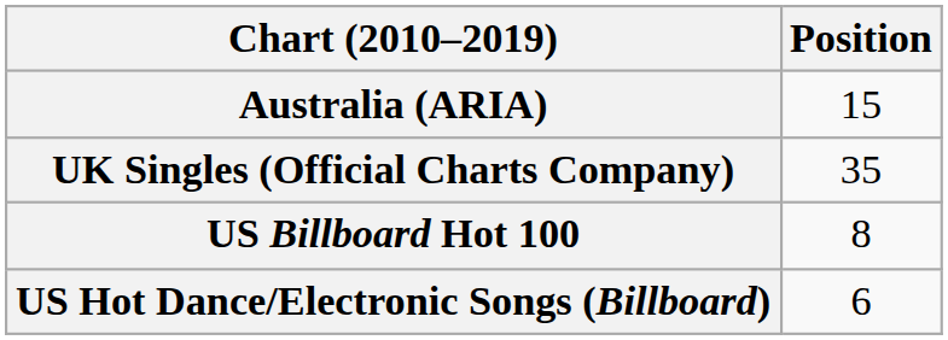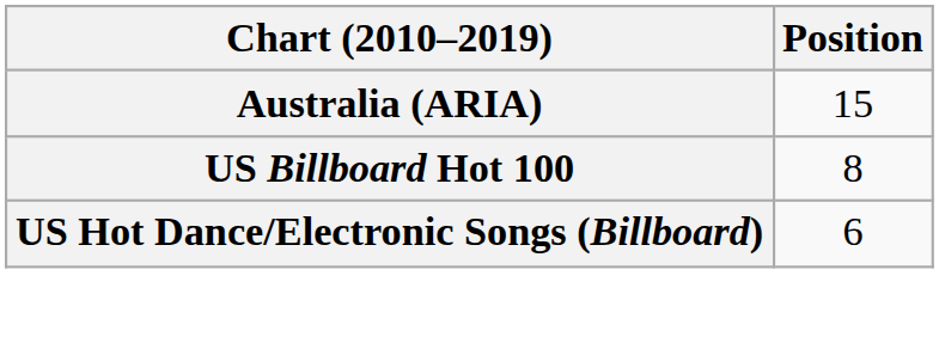- row: UK Singles (Official Charts Company) | 35
